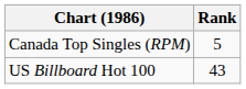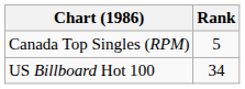US Billboard Hot 100 | Rank: 43 -> 34
